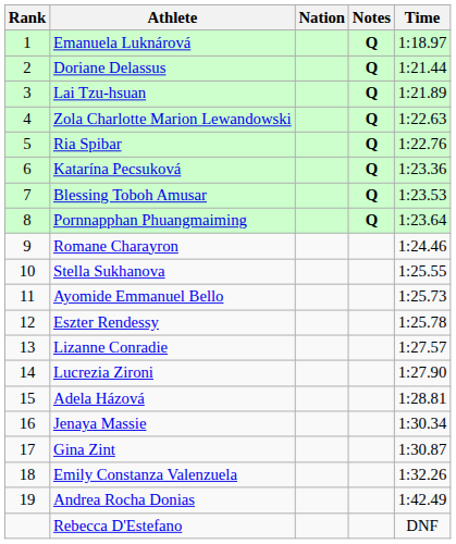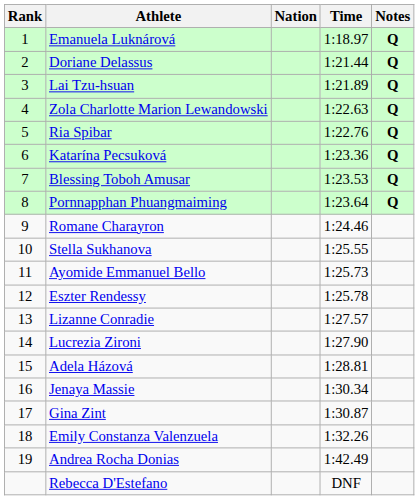columns swapped: Time <-> Notes
